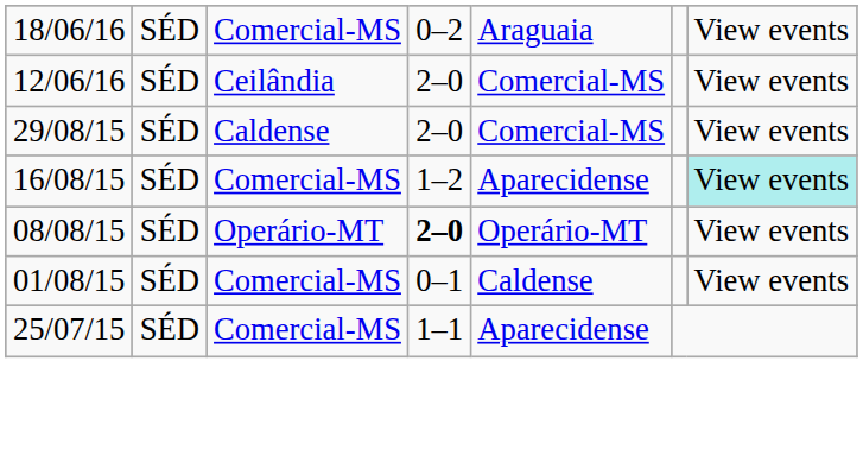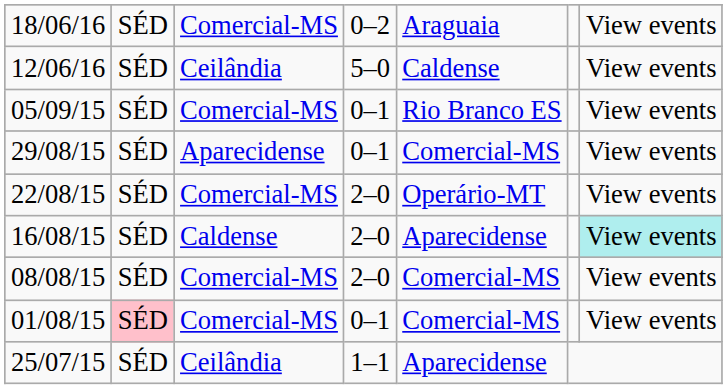12/06/16 | column 4: 2–0 -> 5–0
12/06/16 | column 5: Comercial-MS -> Caldense
+ row: 05/09/15 | SÉD | Comercial-MS | 0–1 | Rio Branco ES | View events
29/08/15 | column 3: Caldense -> Aparecidense
29/08/15 | column 4: 2–0 -> 0–1
+ row: 22/08/15 | SÉD | Comercial-MS | 2–0 | Operário-MT | View events
16/08/15 | column 3: Comercial-MS -> Caldense
16/08/15 | column 4: 1–2 -> 2–0
08/08/15 | column 3: Operário-MT -> Comercial-MS
08/08/15 | column 4: bold -> normal
08/08/15 | column 5: Operário-MT -> Comercial-MS
01/08/15 | column 2: no background -> pink background
01/08/15 | column 5: Caldense -> Comercial-MS
25/07/15 | column 3: Comercial-MS -> Ceilândia
